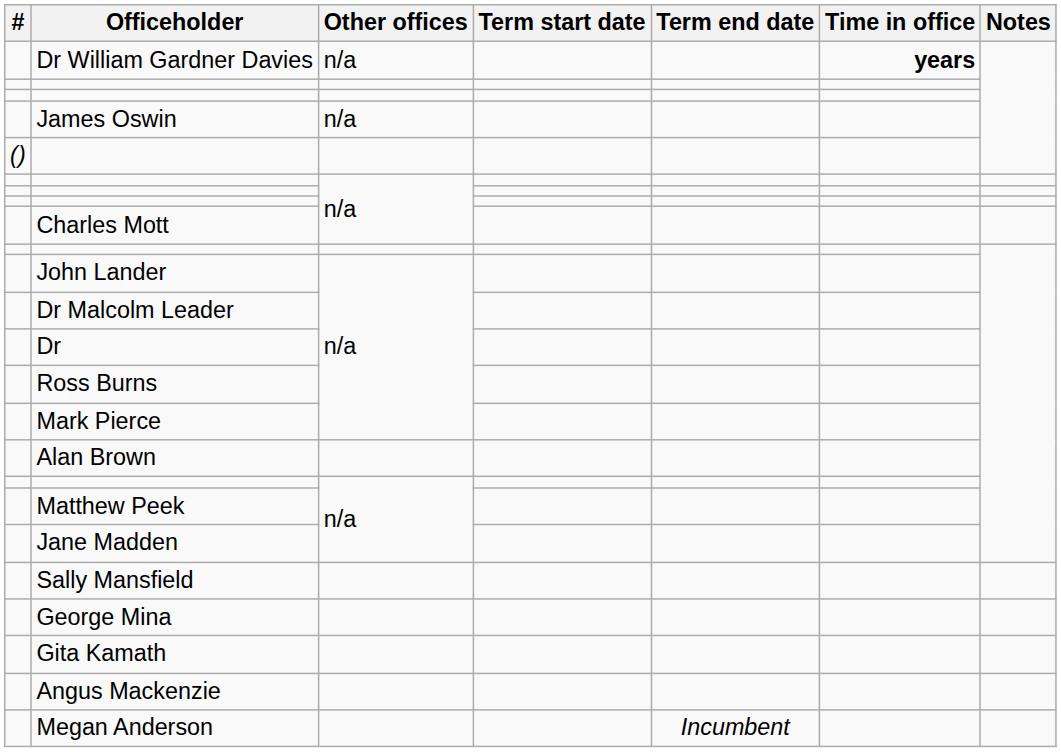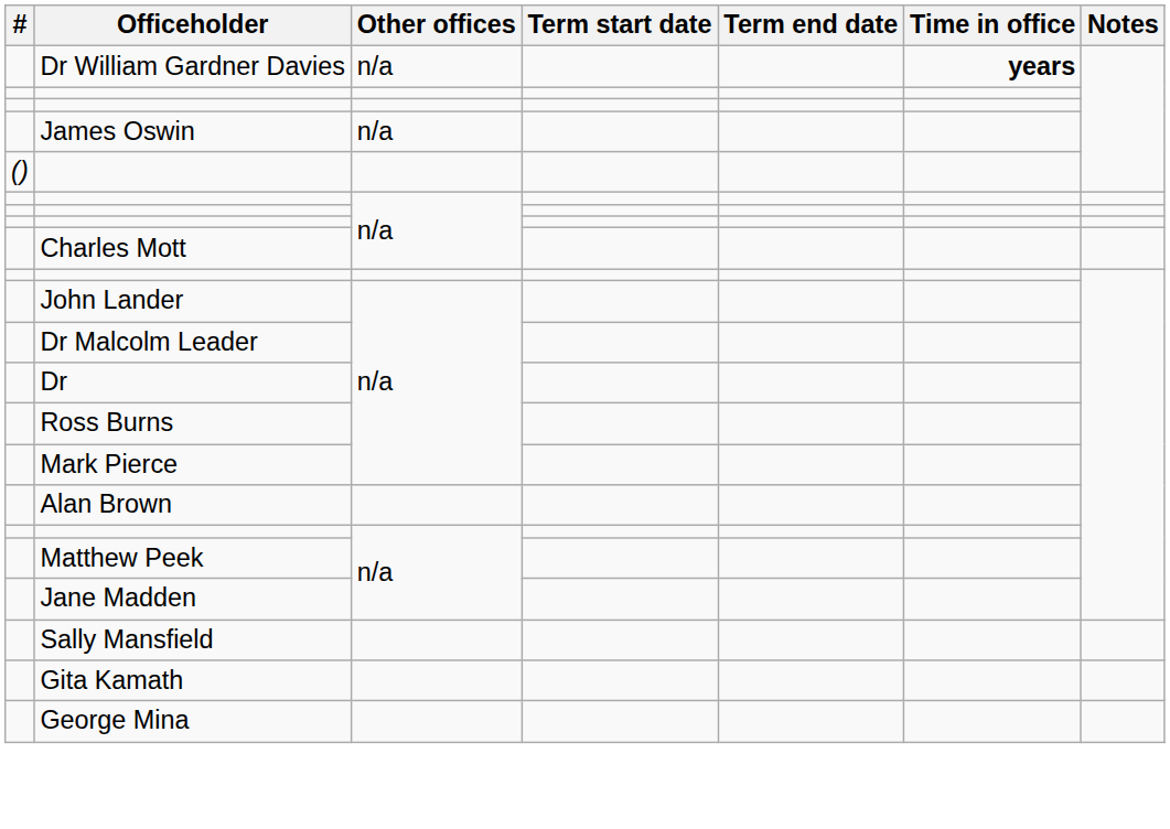rows swapped: Gita Kamath <-> George Mina
- row: Angus Mackenzie
- row: Megan Anderson | Incumbent
